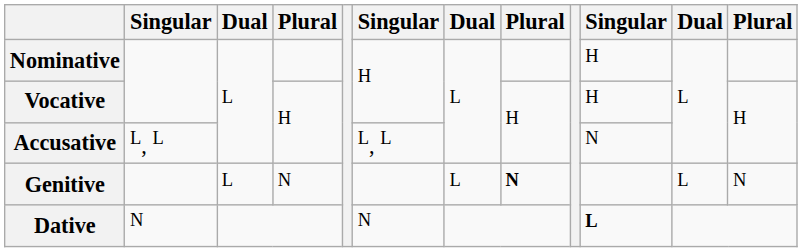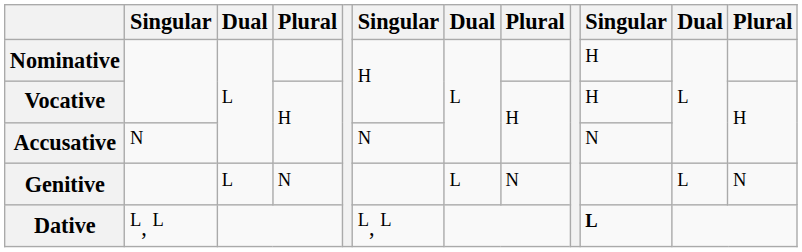Accusative | column 2: L, L -> N
Accusative | column 6: L, L -> N
Genitive | column 8: bold -> normal
Dative | column 2: N -> L, L
Dative | column 6: N -> L, L
